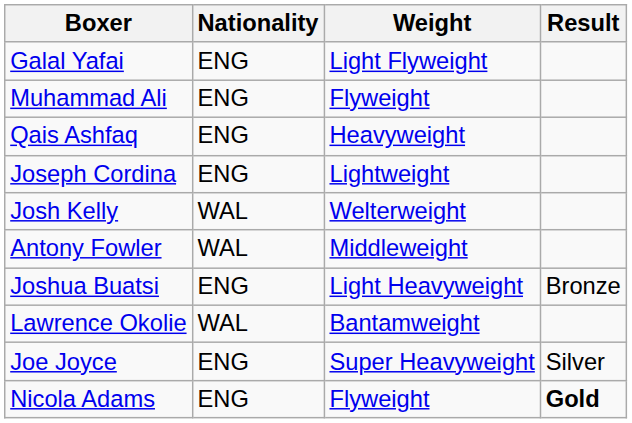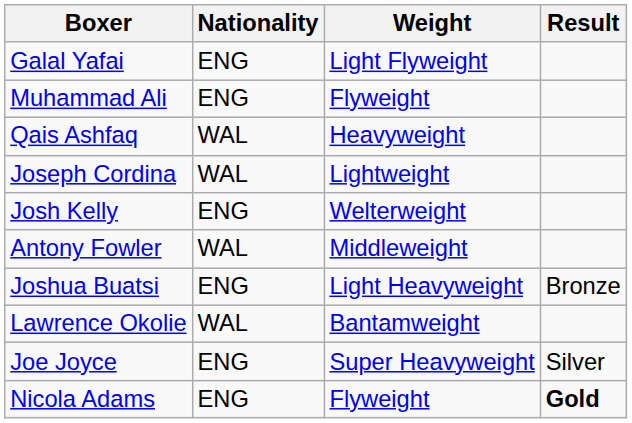Qais Ashfaq | Nationality: ENG -> WAL
Joseph Cordina | Nationality: ENG -> WAL
Josh Kelly | Nationality: WAL -> ENG
